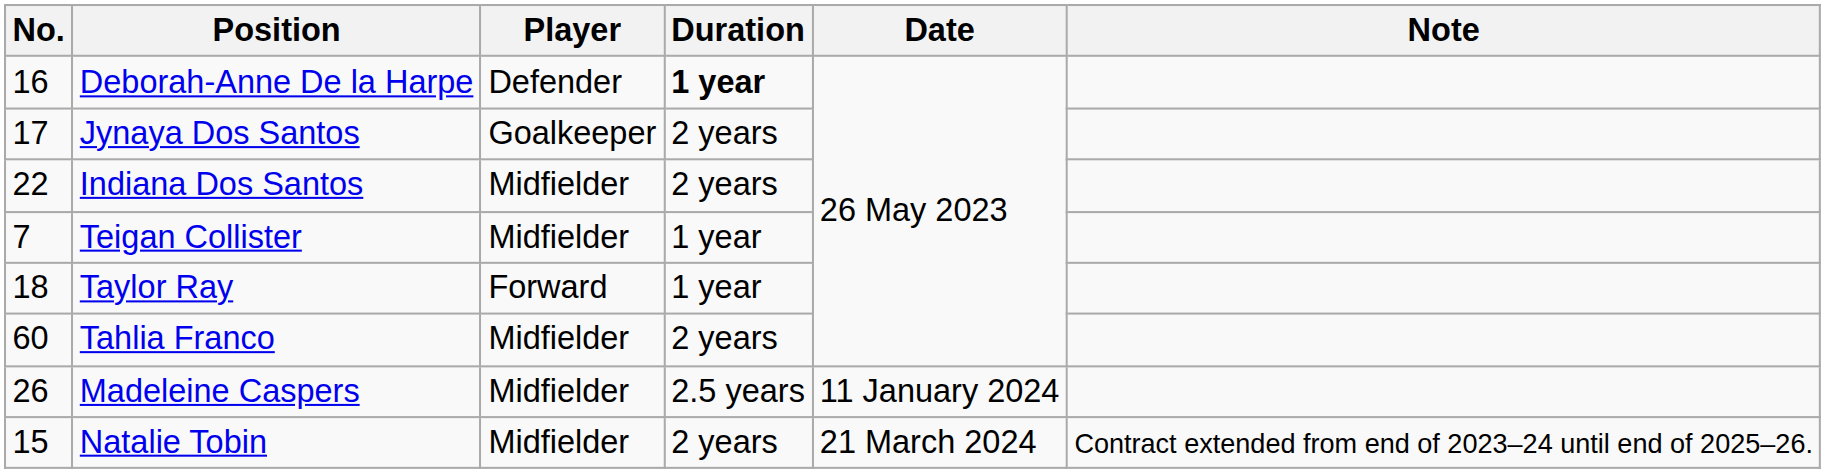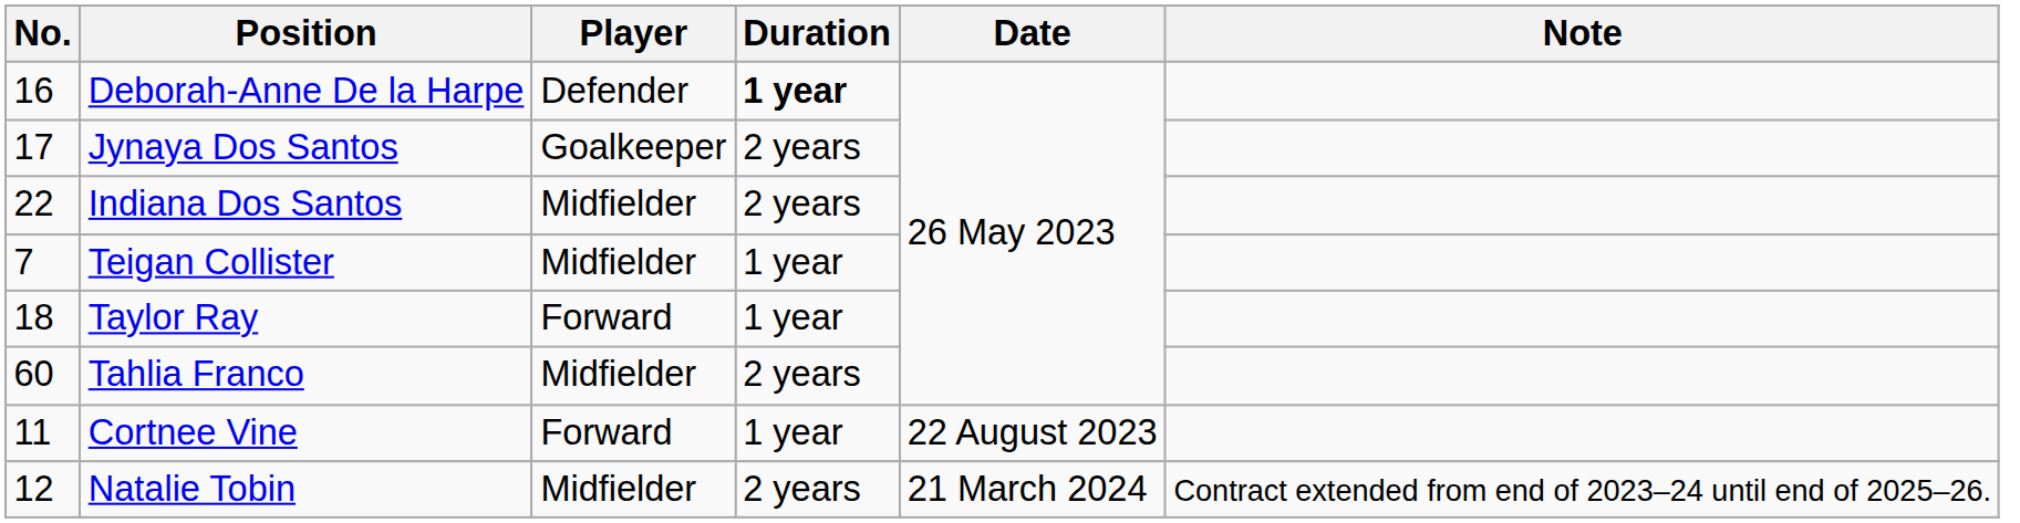+ row: 11 | Cortnee Vine | Forward | 1 year | 22 August 2023
- row: 26 | Madeleine Caspers | Midfielder | 2.5 years | 11 January 2024
Natalie Tobin | No.: 15 -> 12
